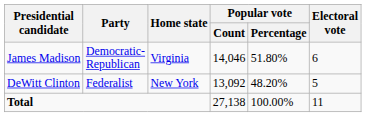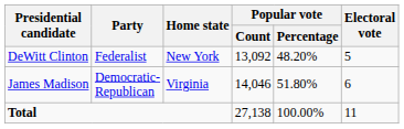rows swapped: James Madison <-> DeWitt Clinton
